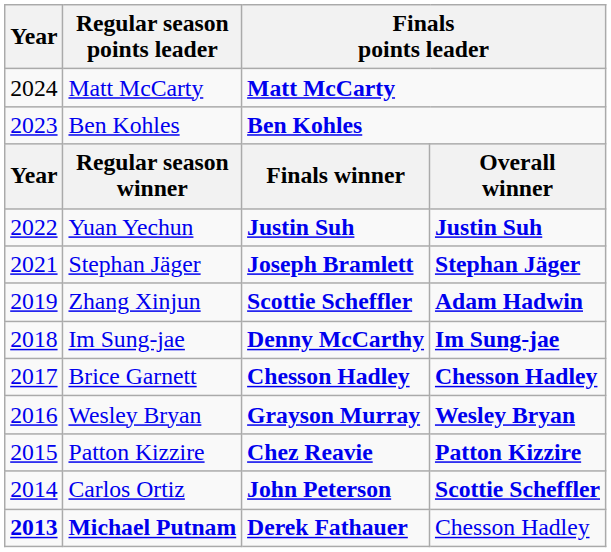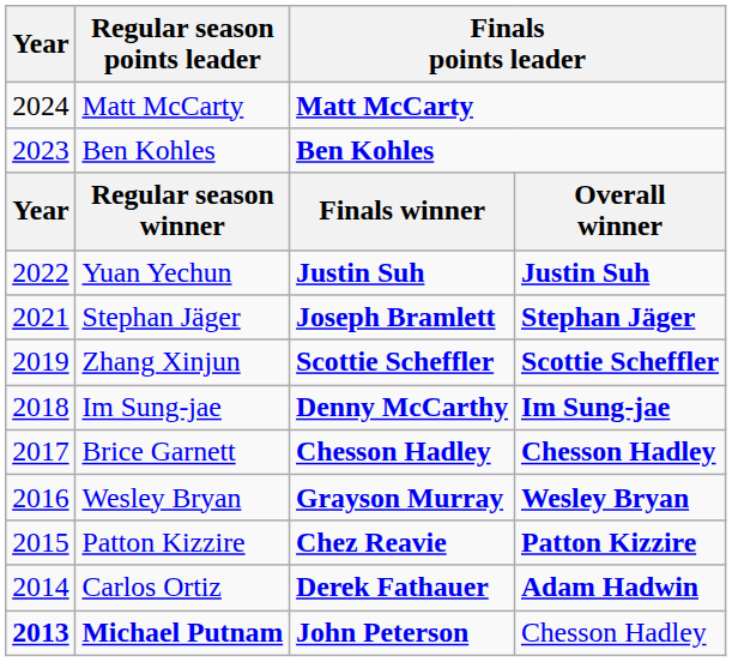Zhang Xinjun | column 4: Adam Hadwin -> Scottie Scheffler
Carlos Ortiz | column 3: John Peterson -> Derek Fathauer
Carlos Ortiz | column 4: Scottie Scheffler -> Adam Hadwin
Michael Putnam | column 3: Derek Fathauer -> John Peterson
